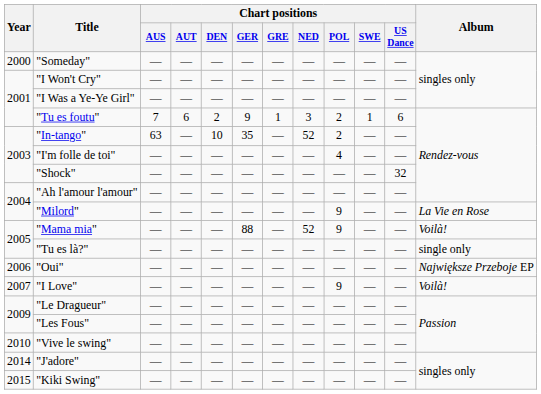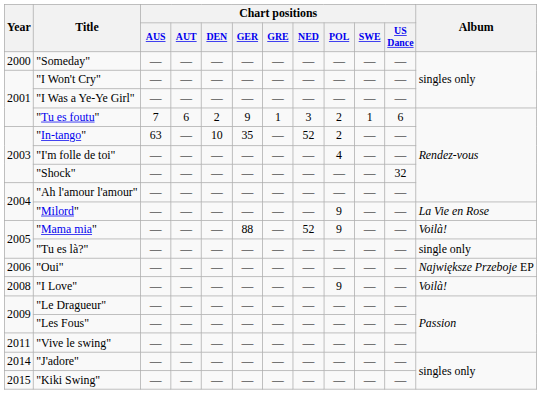"I Love" | Year: 2007 -> 2008
"Vive le swing" | Year: 2010 -> 2011
